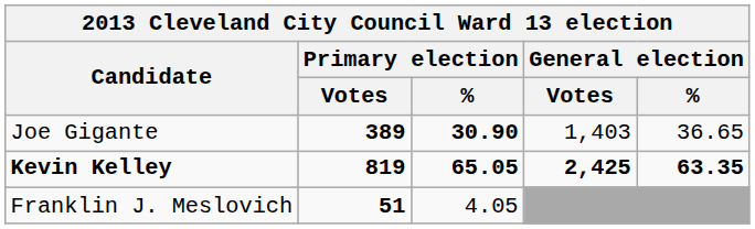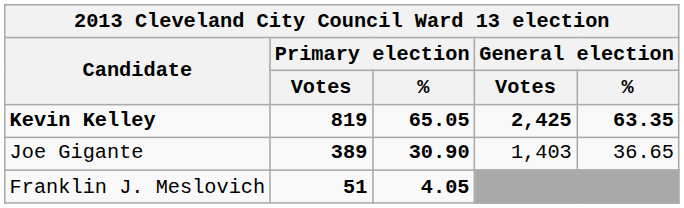rows swapped: Kevin Kelley <-> Joe Gigante
Franklin J. Meslovich | Primary election / %: normal -> bold
